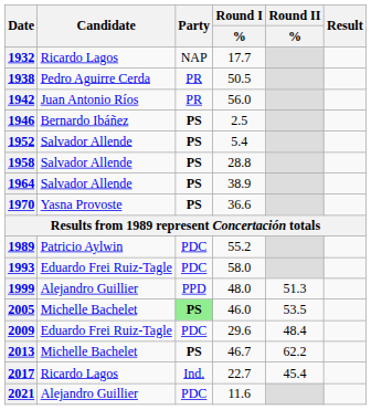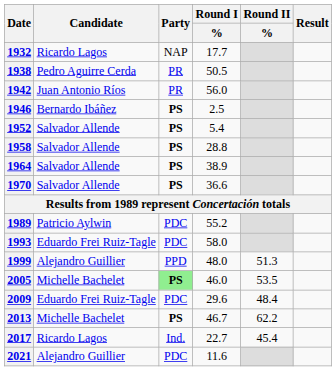1970 | Candidate: Yasna Provoste -> Salvador Allende
